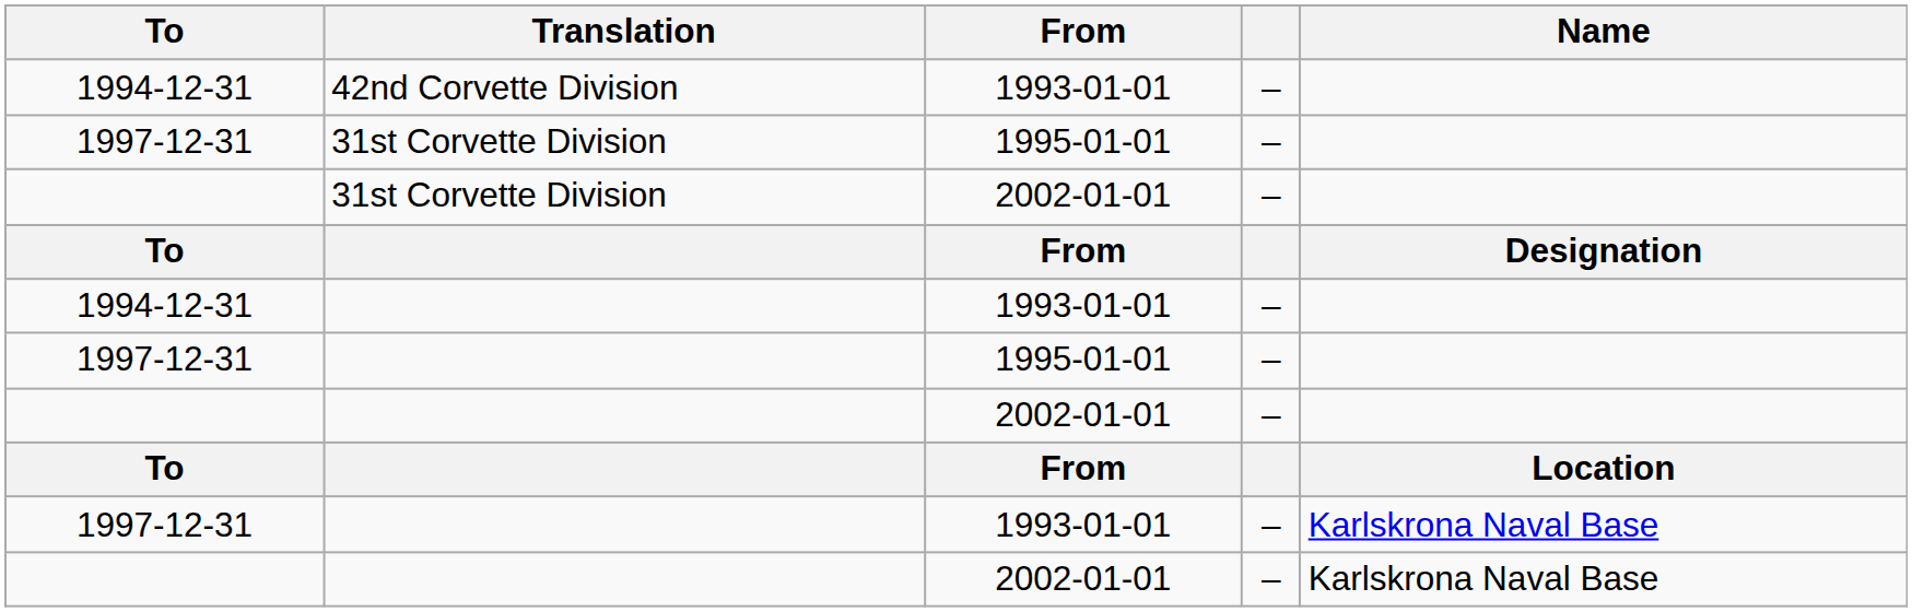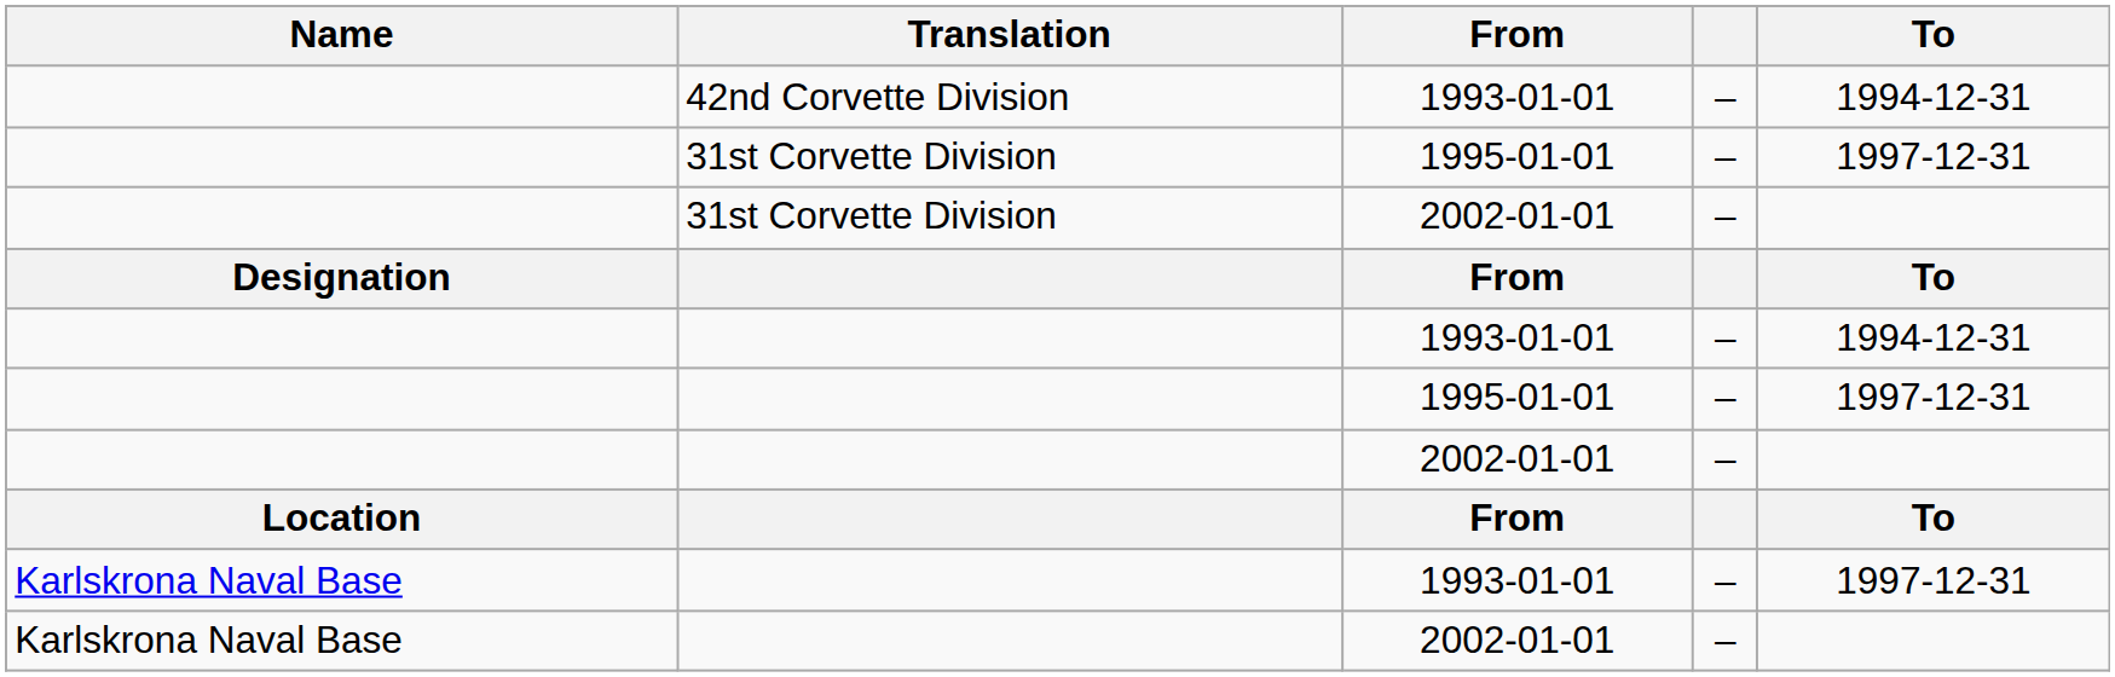columns swapped: Name <-> To
